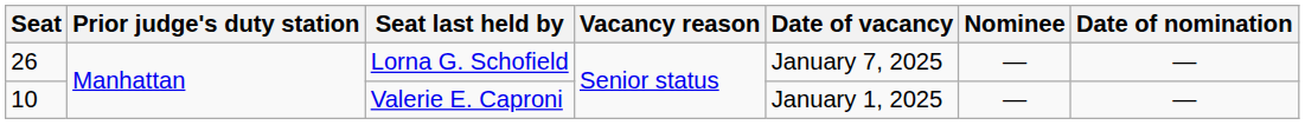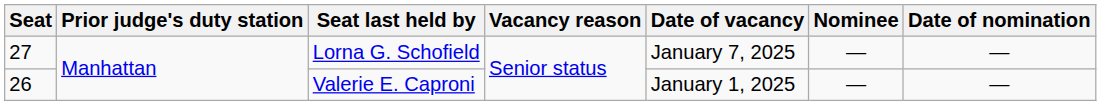Lorna G. Schofield | Seat: 26 -> 27
Valerie E. Caproni | Seat: 10 -> 26
